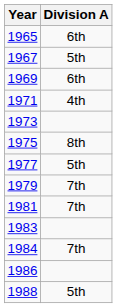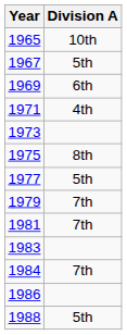1965 | Division A: 6th -> 10th
